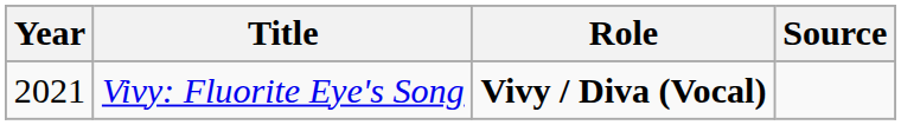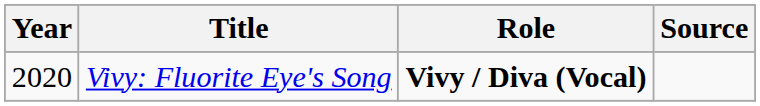Vivy: Fluorite Eye's Song | Year: 2021 -> 2020
